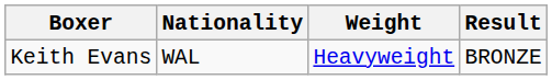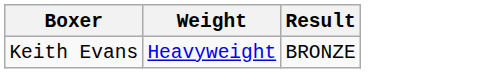- column: Nationality | WAL
